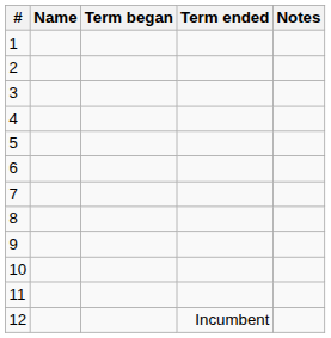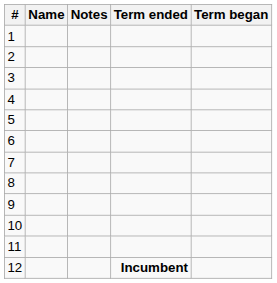columns swapped: Term began <-> Notes
12 | Term ended: normal -> bold
